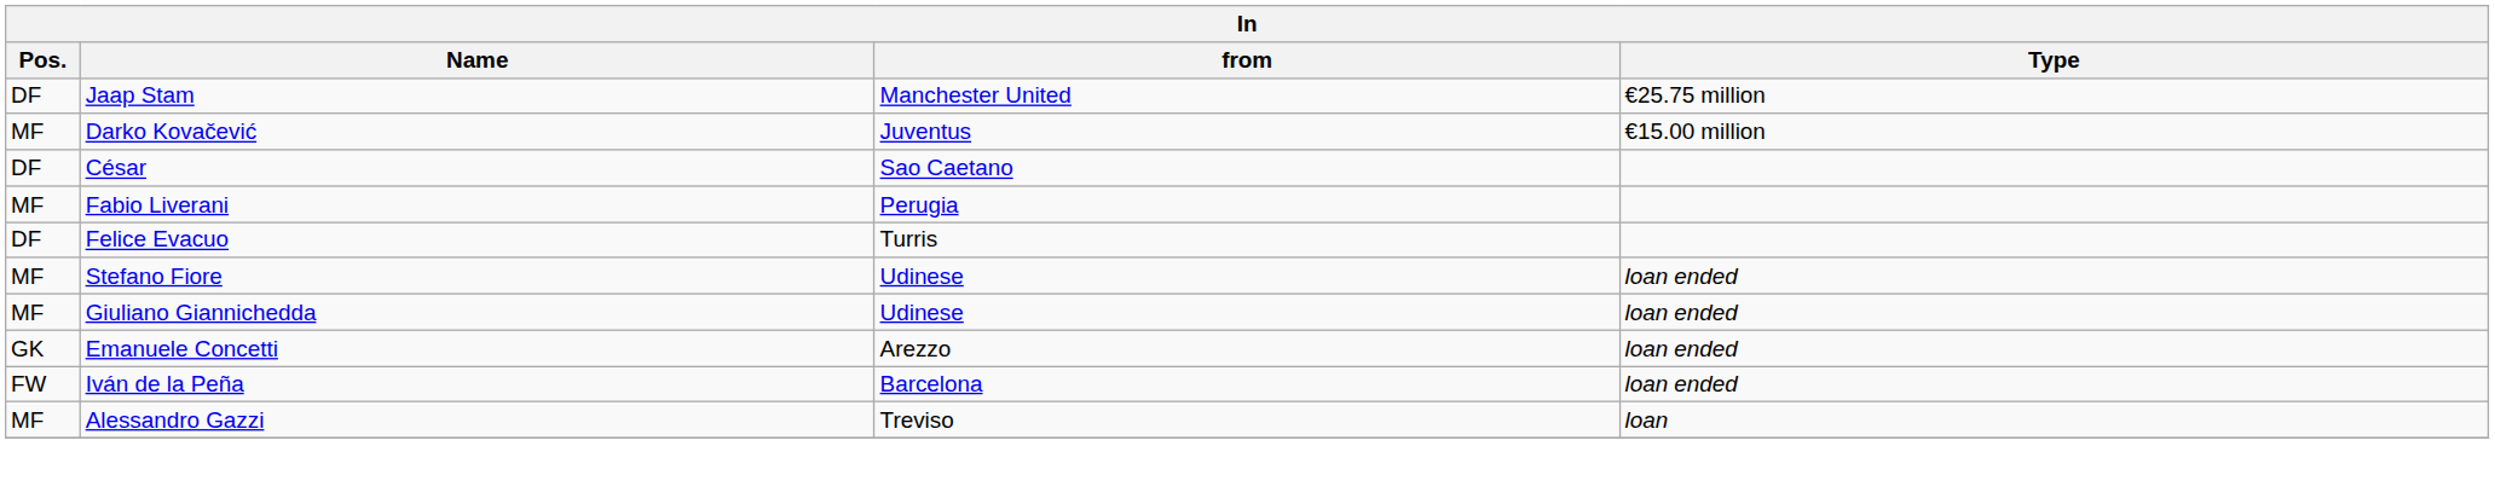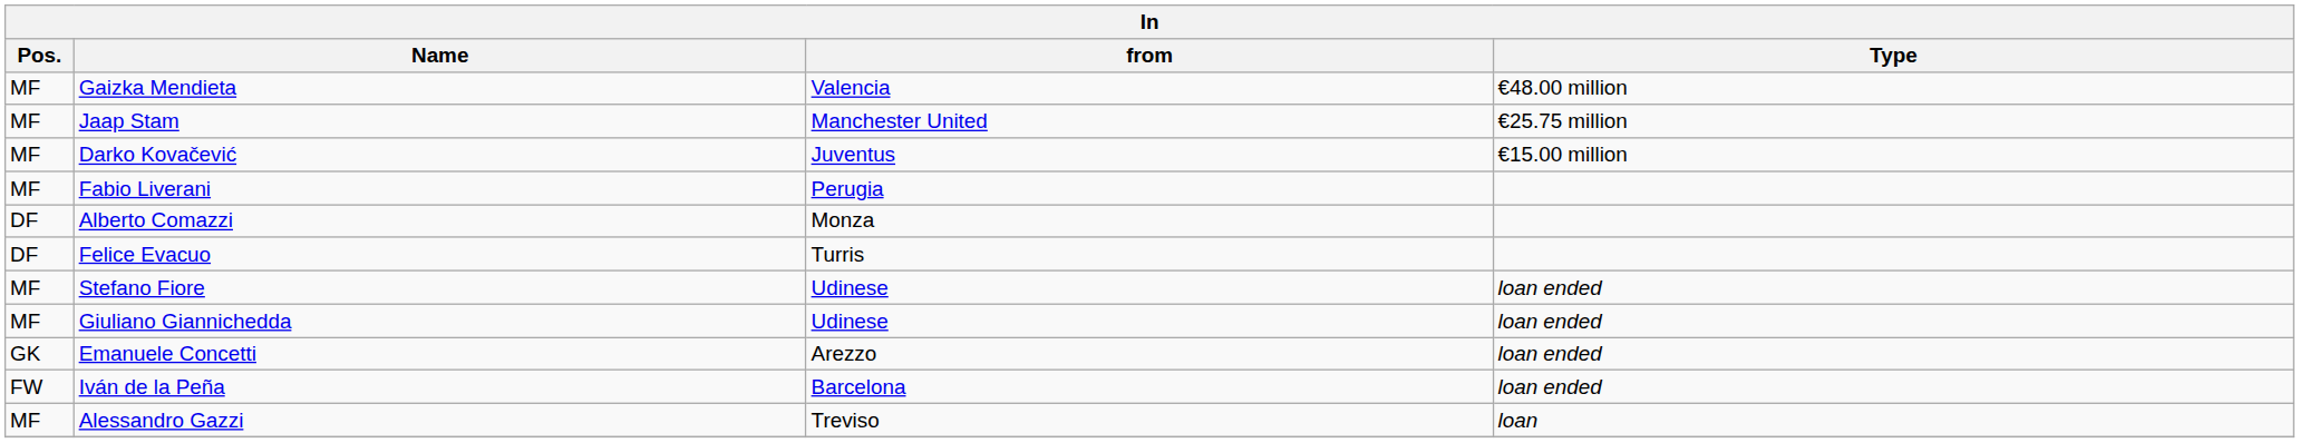+ row: MF | Gaizka Mendieta | Valencia | €48.00 million
Jaap Stam | Pos.: DF -> MF
- row: DF | César | Sao Caetano
+ row: DF | Alberto Comazzi | Monza
